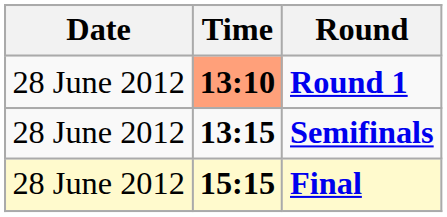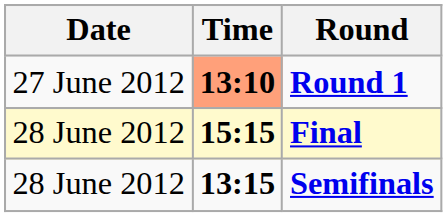Round 1 | Date: 28 June 2012 -> 27 June 2012
rows swapped: Semifinals <-> Final
